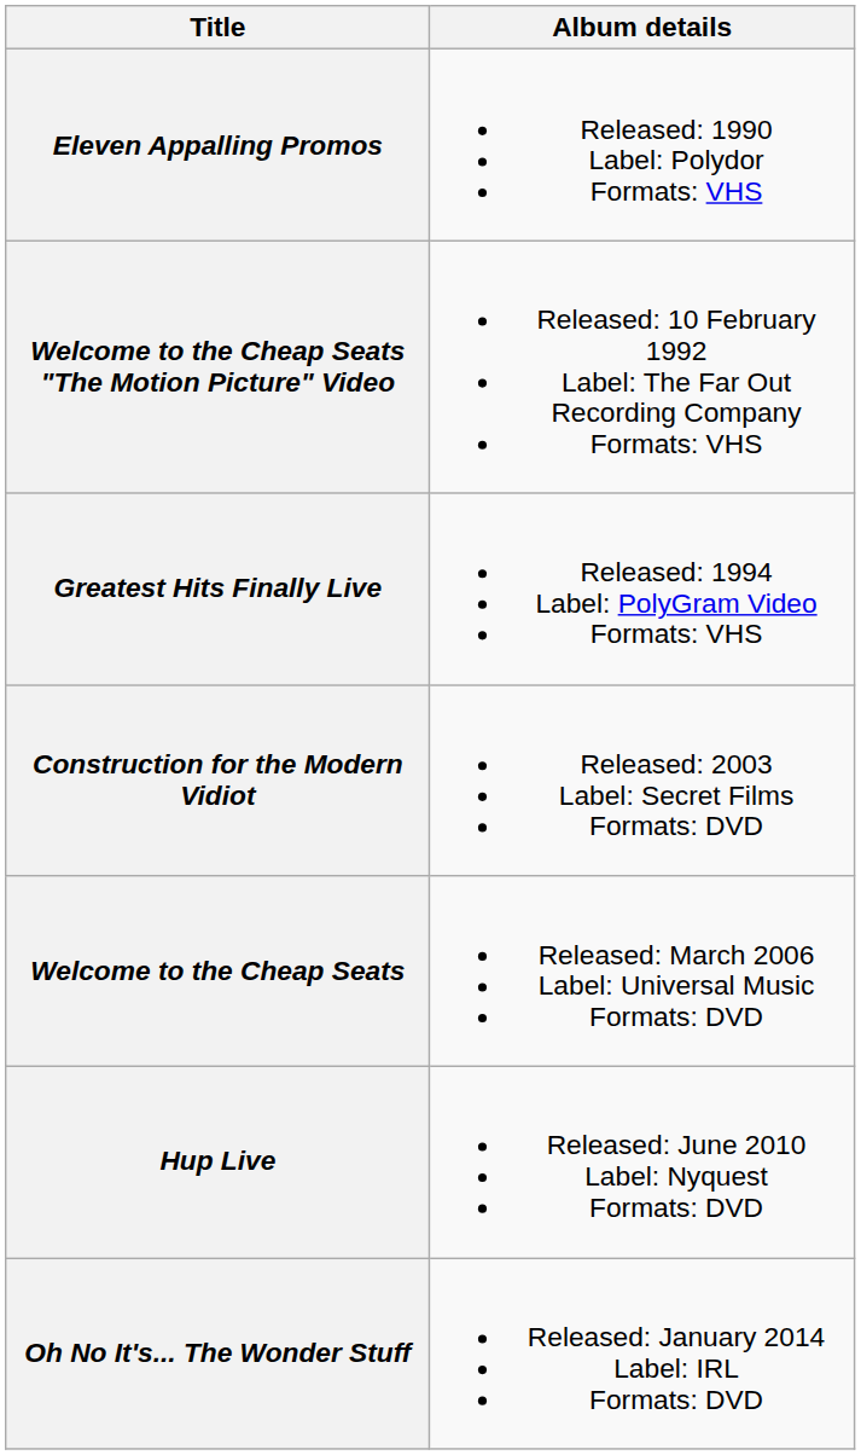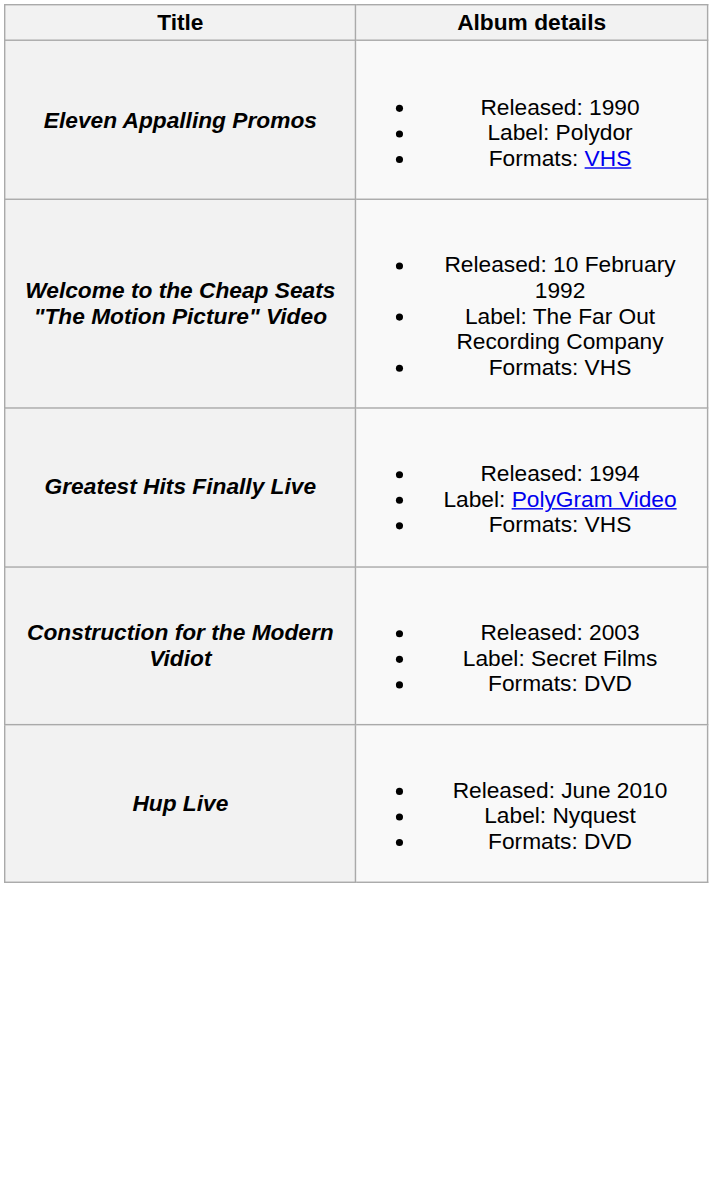- row: Welcome to the Cheap Seats | Released: March 2006 Label: Universal Music Formats: DVD
- row: Oh No It's... The Wonder Stuff | Released: January 2014 Label: IRL Formats: DVD
